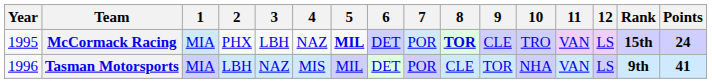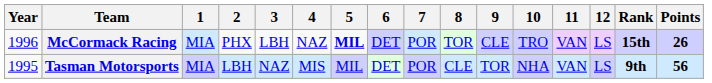McCormack Racing | Year: 1995 -> 1996
McCormack Racing | 8: bold -> normal
McCormack Racing | Points: 24 -> 26
Tasman Motorsports | Year: 1996 -> 1995
Tasman Motorsports | Points: 41 -> 56
